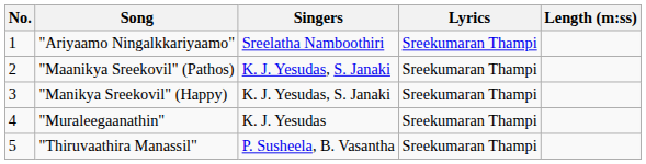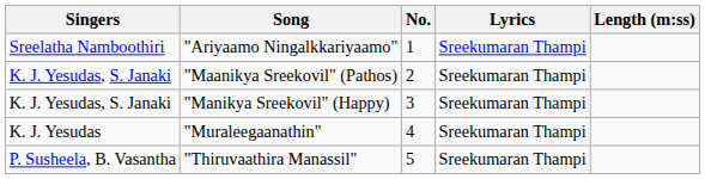columns swapped: No. <-> Singers
